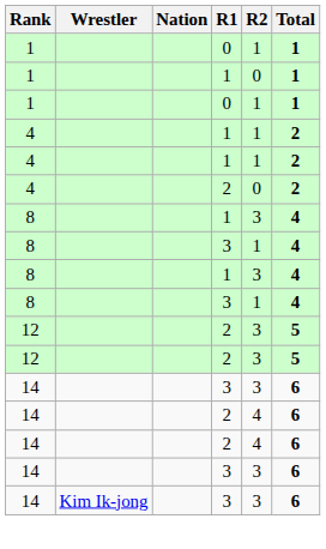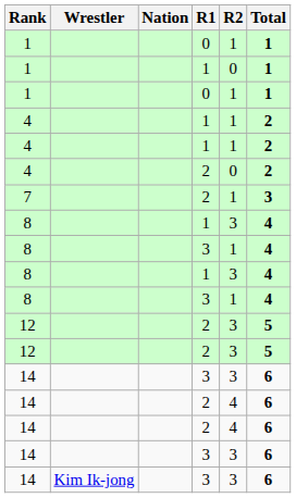+ row: 7 | 2 | 1 | 3
